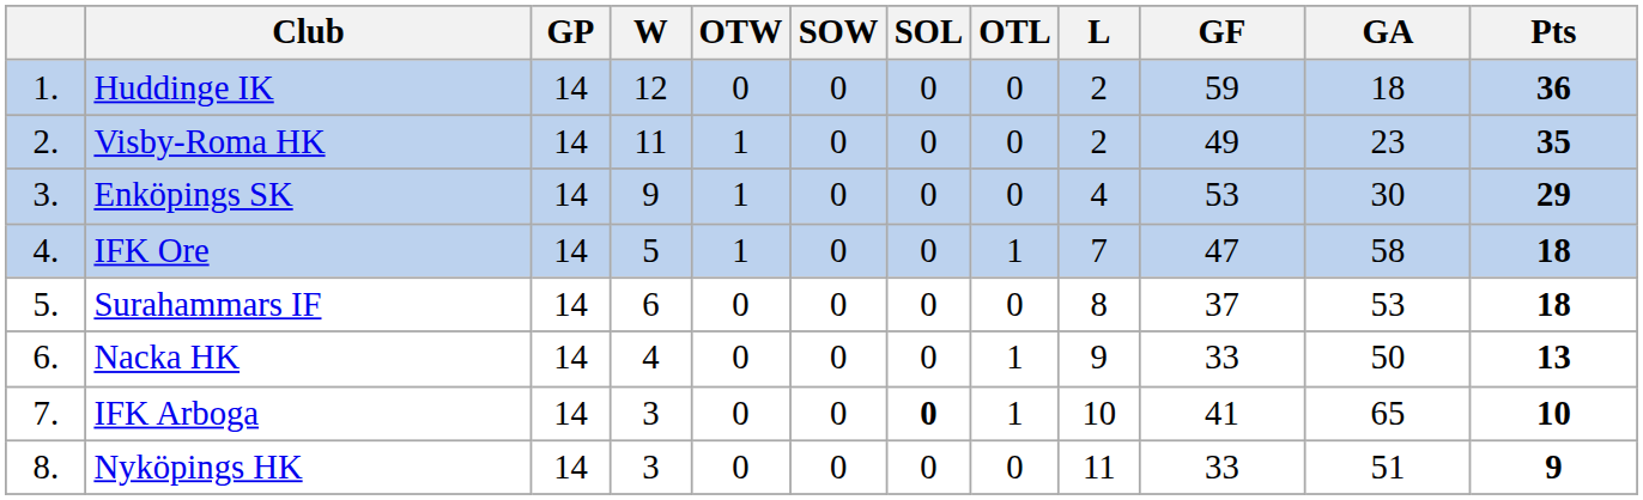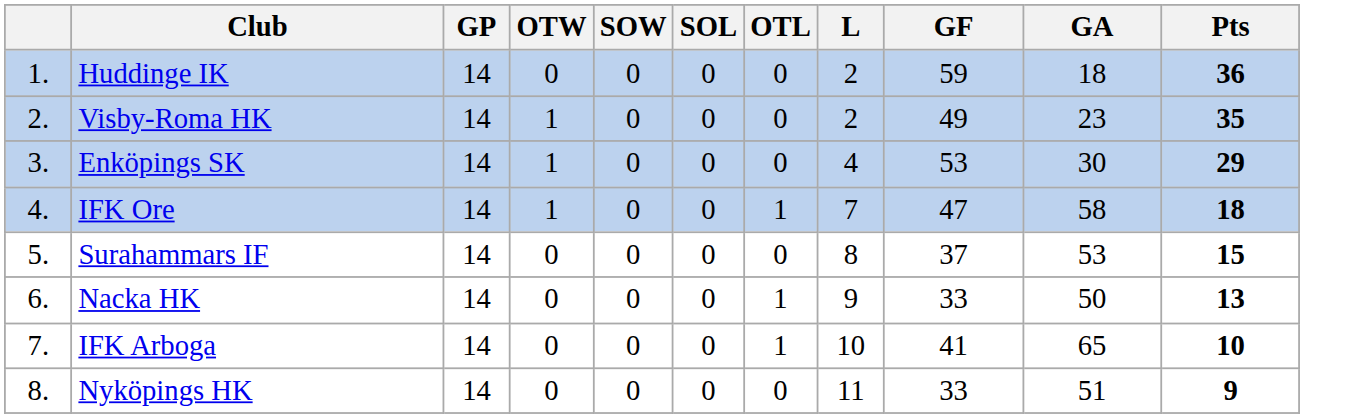- column: W | 12 | 11 | 9 | 5 | 6 | 4 | 3 | 3
Surahammars IF | Pts: 18 -> 15
IFK Arboga | SOL: bold -> normal
